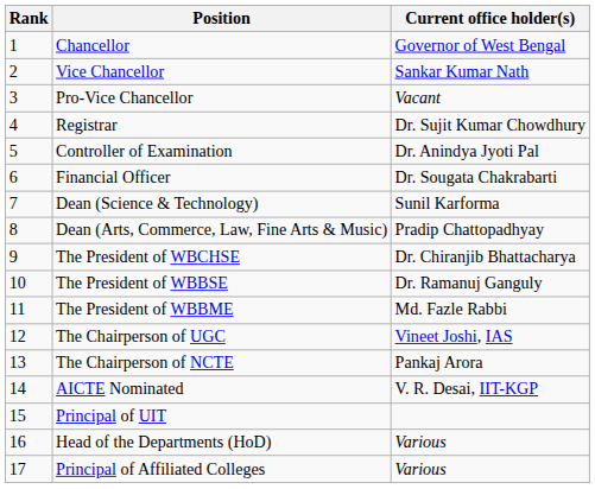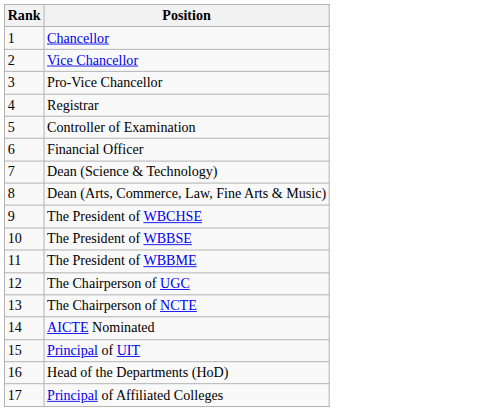- column: Current office holder(s) | Governor of West Bengal | Sankar Kumar Nath | Vacant | Dr. Sujit Kumar Chowdhury | Dr. Anindya Jyoti Pal | Dr. Sougata Chakrabarti | Sunil Karforma | Pradip Chattopadhyay | Dr. Chiranjib Bhattacharya | Dr. Ramanuj Ganguly | Md. Fazle Rabbi | Vineet Joshi, IAS | Pankaj Arora | V. R. Desai, IIT-KGP | Various | Various
